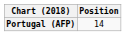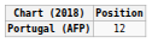Portugal (AFP) | Position: 14 -> 12
